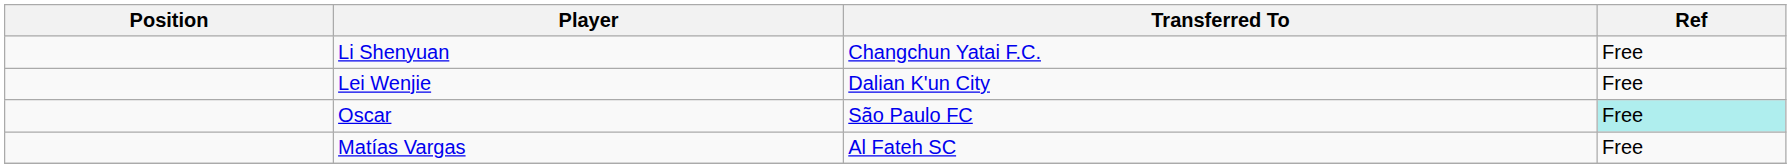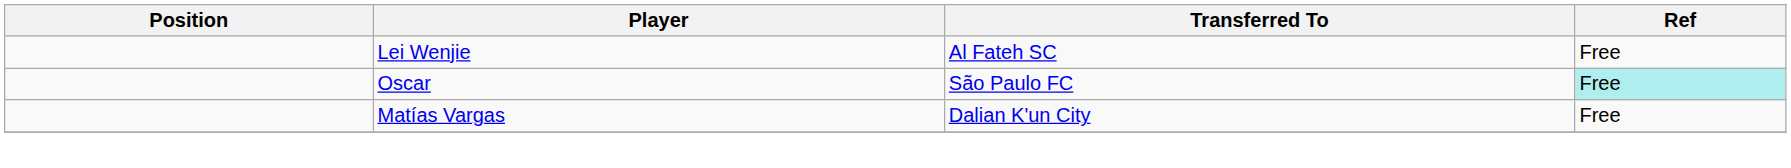- row: Li Shenyuan | Changchun Yatai F.C. | Free
Lei Wenjie | Transferred To: Dalian K'un City -> Al Fateh SC
Matías Vargas | Transferred To: Al Fateh SC -> Dalian K'un City
